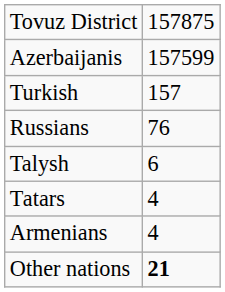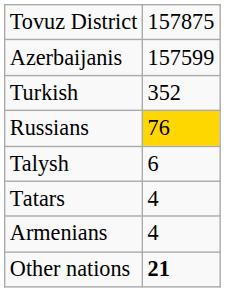Turkish | column 2: 157 -> 352
Russians | column 2: no background -> gold background
